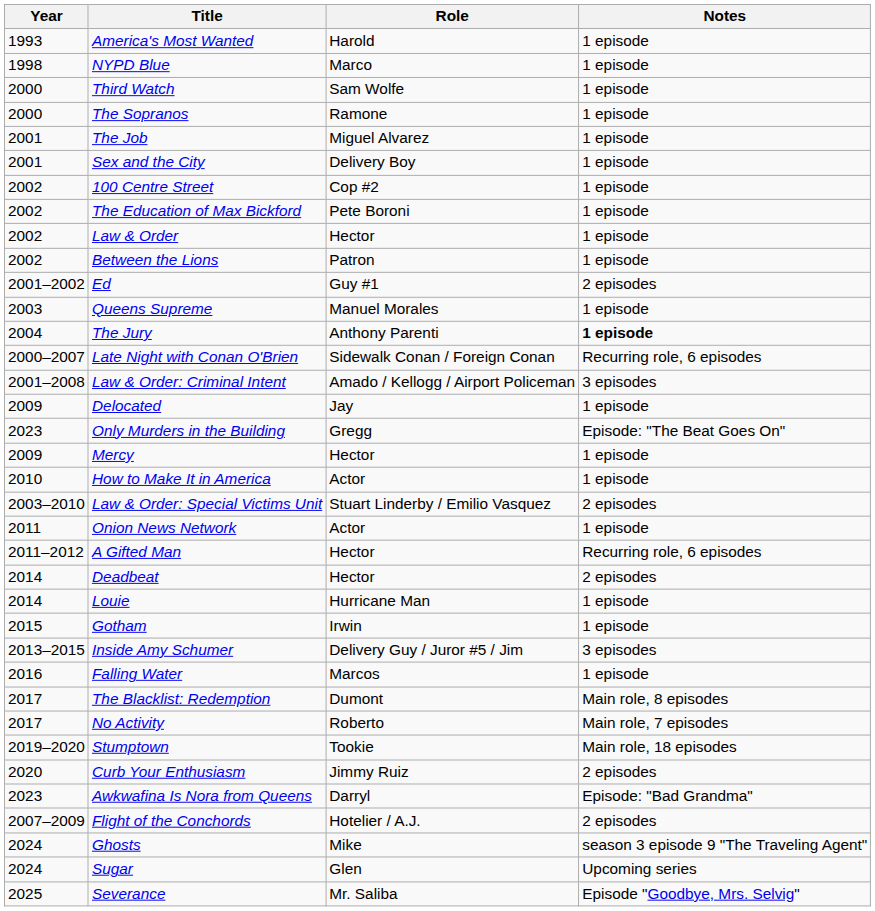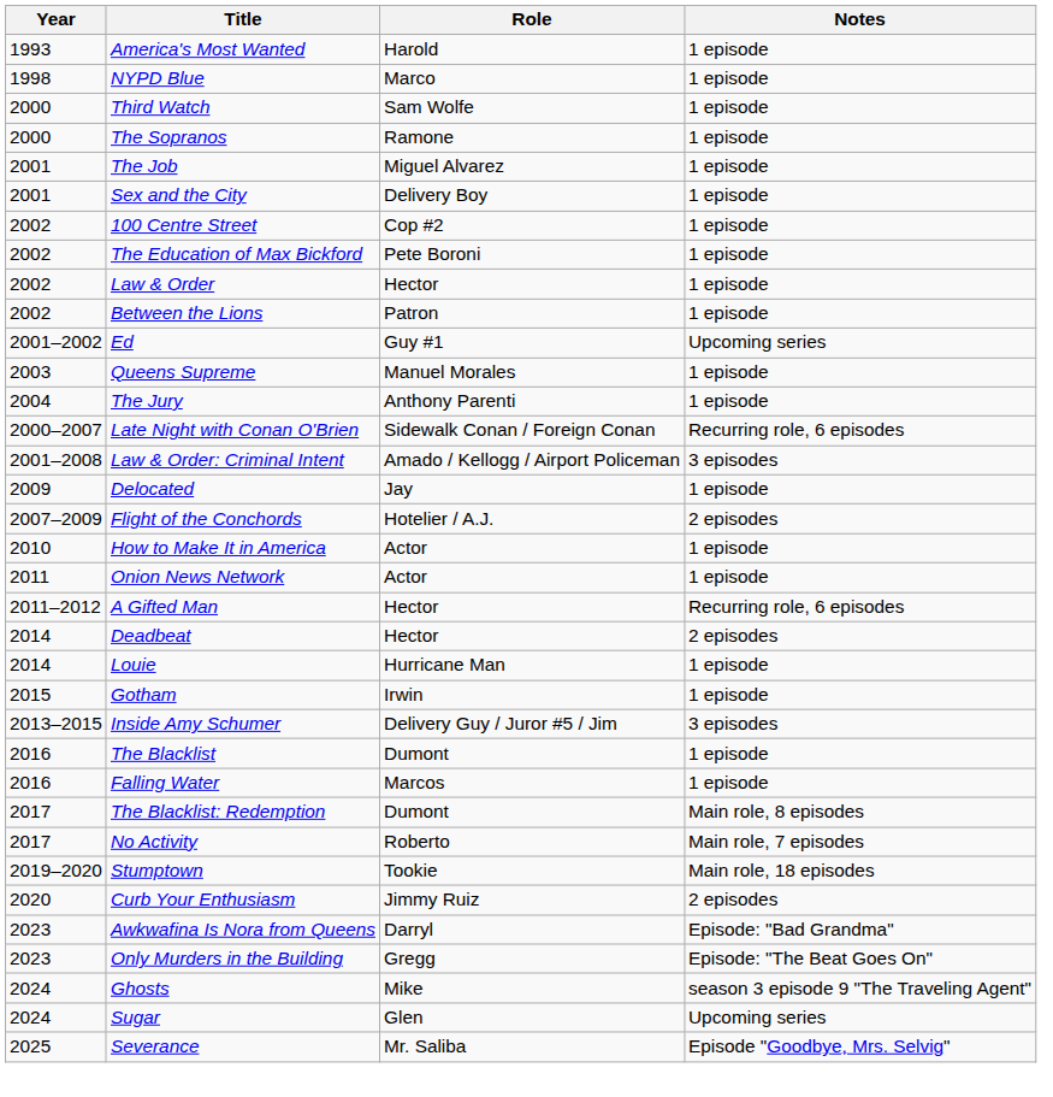Ed | Notes: 2 episodes -> Upcoming series
The Jury | Notes: bold -> normal
rows swapped: Flight of the Conchords <-> Only Murders in the Building
- row: 2009 | Mercy | Hector | 1 episode
- row: 2003–2010 | Law & Order: Special Victims Unit | Stuart Linderby / Emilio Vasquez | 2 episodes
+ row: 2016 | The Blacklist | Dumont | 1 episode
